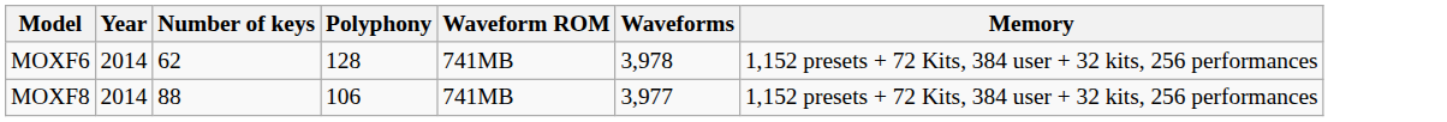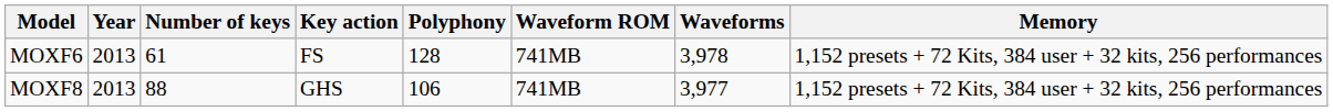+ column: Key action | FS | GHS
MOXF6 | Year: 2014 -> 2013
MOXF6 | Number of keys: 62 -> 61
MOXF8 | Year: 2014 -> 2013
